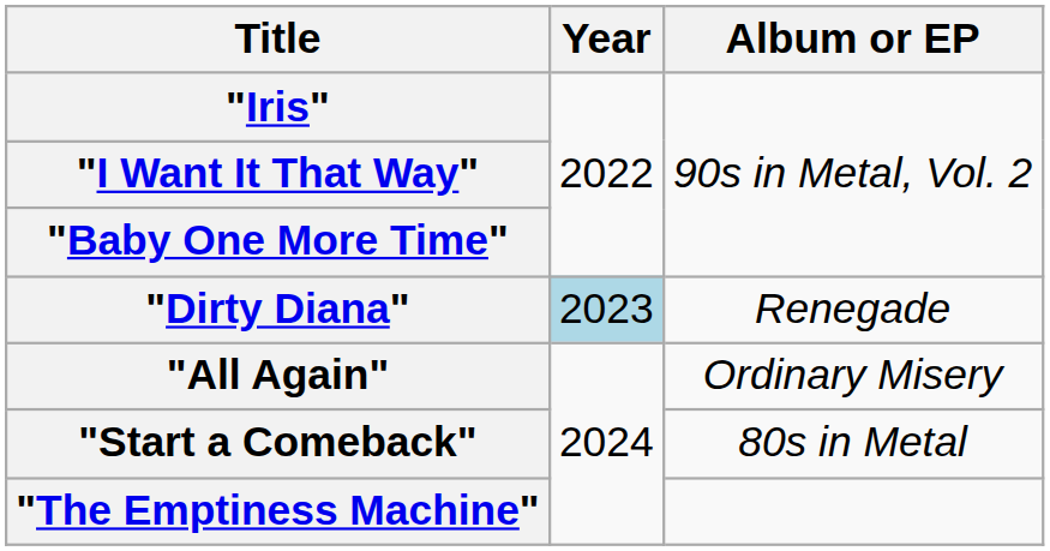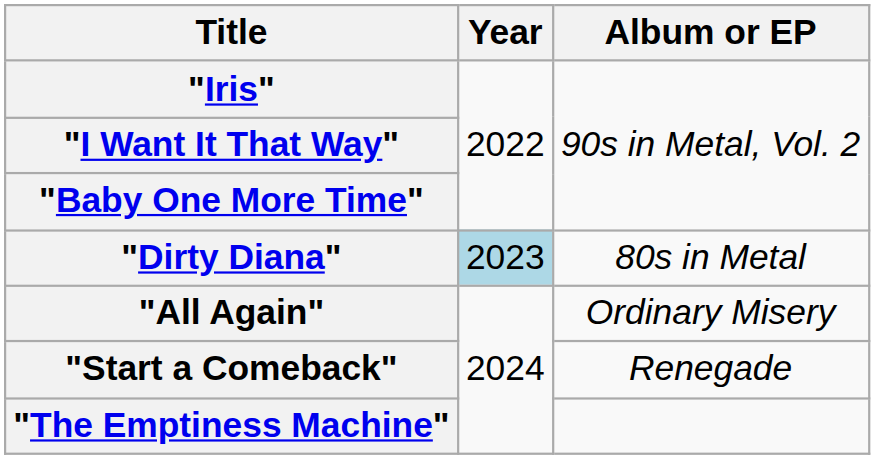"Dirty Diana" | Album or EP: Renegade -> 80s in Metal
"Start a Comeback" | Album or EP: 80s in Metal -> Renegade
